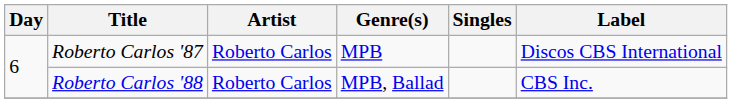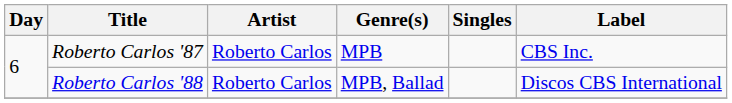Roberto Carlos '87 | Label: Discos CBS International -> CBS Inc.
Roberto Carlos '88 | Label: CBS Inc. -> Discos CBS International
